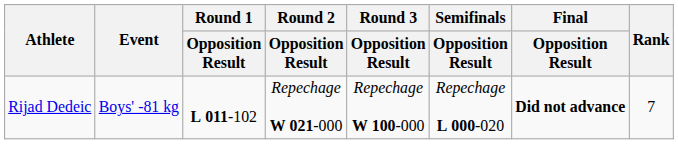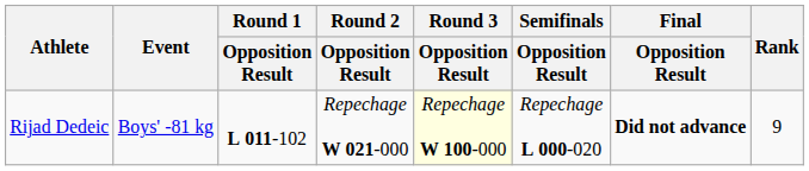Rijad Dedeic | Round 3 / Opposition Result: no background -> lightyellow background
Rijad Dedeic | Rank: 7 -> 9
